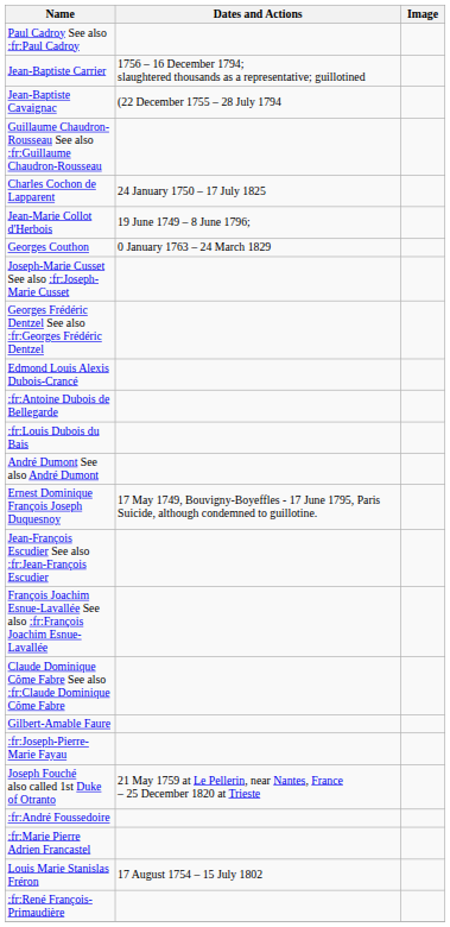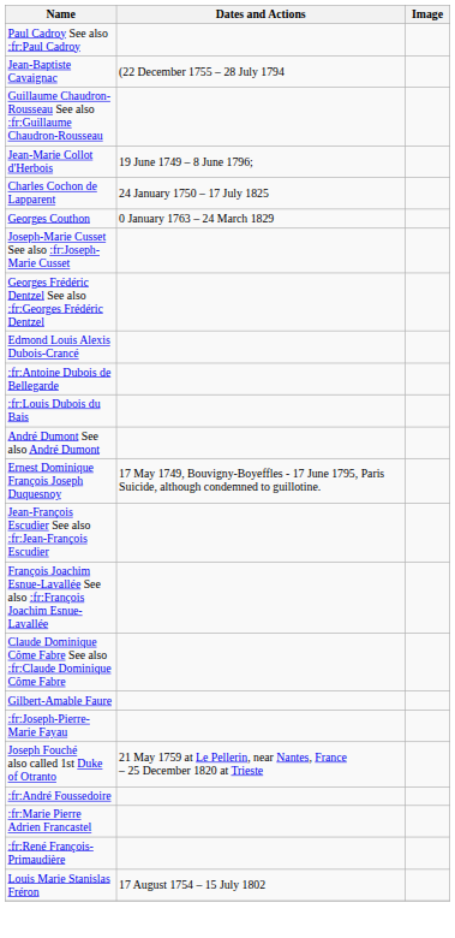- row: Jean-Baptiste Carrier | 1756 – 16 December 1794; slaughtered thousands as a representative; guillotined
rows swapped: Charles Cochon de Lapparent <-> Jean-Marie Collot d'Herbois
rows swapped: :fr:René François-Primaudière <-> Louis Marie Stanislas Fréron
